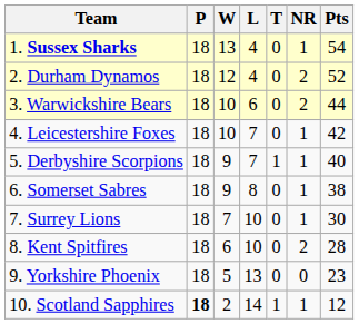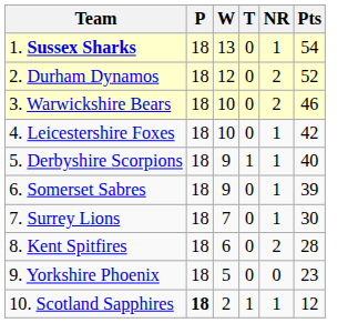- column: L | 4 | 4 | 6 | 7 | 7 | 8 | 10 | 10 | 13 | 14
3. Warwickshire Bears | Pts: 44 -> 46
6. Somerset Sabres | Pts: 38 -> 39
